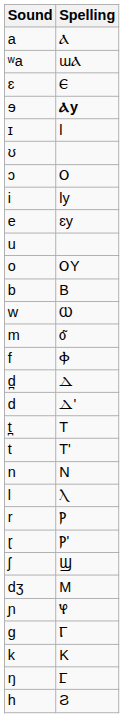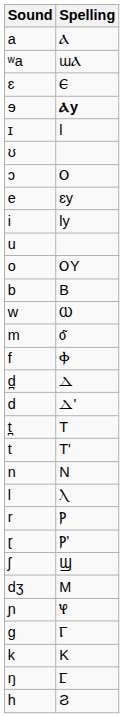rows swapped: e <-> i
